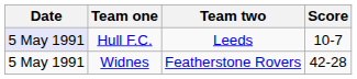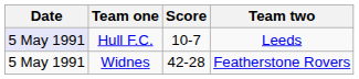columns swapped: Team two <-> Score
